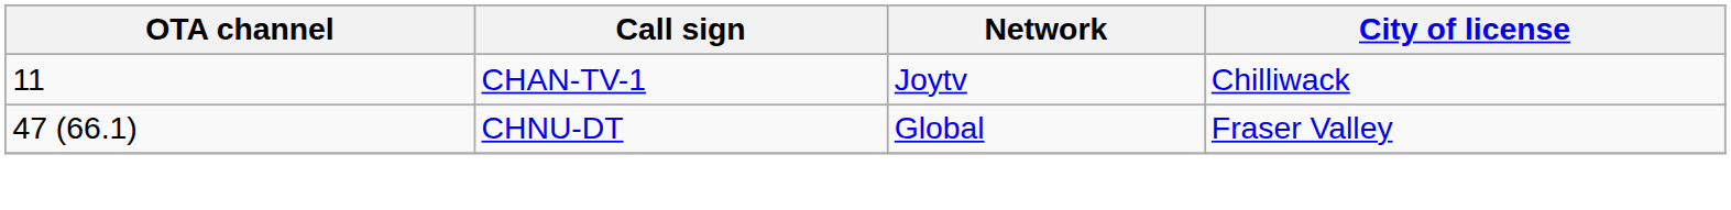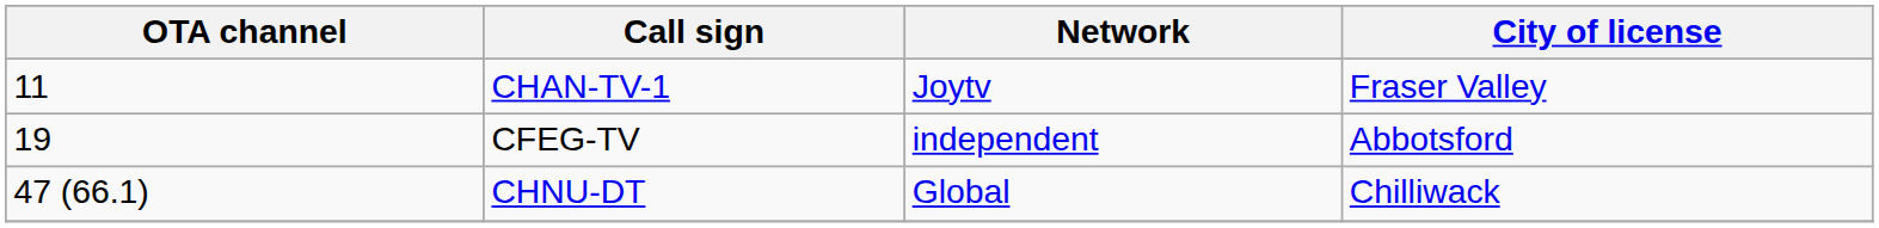CHAN-TV-1 | City of license: Chilliwack -> Fraser Valley
+ row: 19 | CFEG-TV | independent | Abbotsford
CHNU-DT | City of license: Fraser Valley -> Chilliwack
